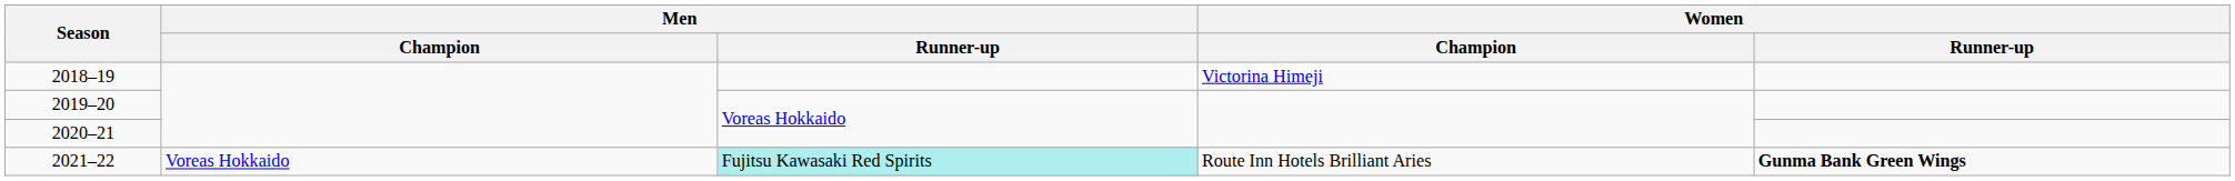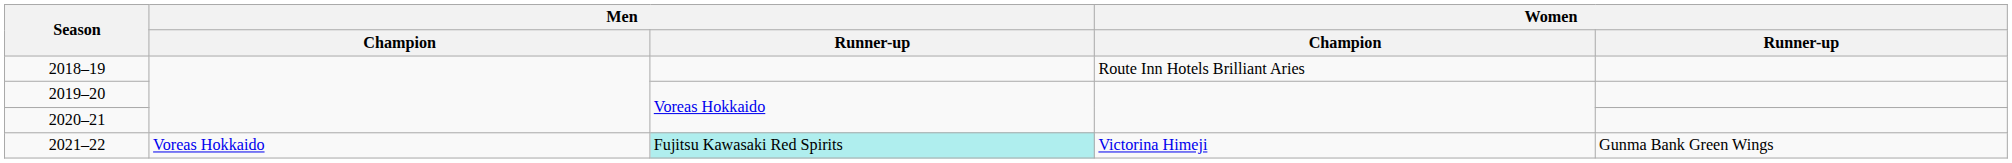2018–19 | Women / Champion: Victorina Himeji -> Route Inn Hotels Brilliant Aries
2021–22 | Women / Champion: Route Inn Hotels Brilliant Aries -> Victorina Himeji
2021–22 | Women / Runner-up: bold -> normal
